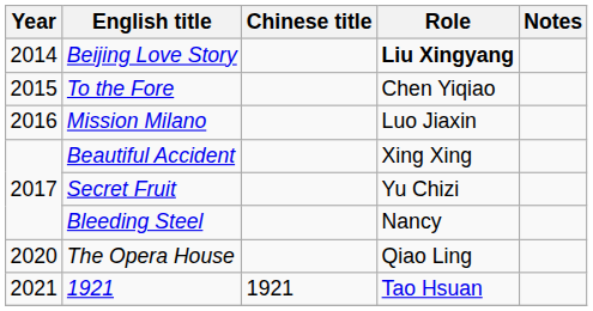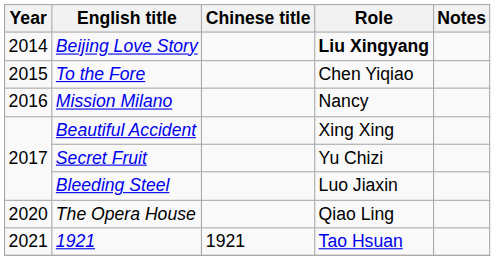Mission Milano | Role: Luo Jiaxin -> Nancy
Bleeding Steel | Role: Nancy -> Luo Jiaxin
